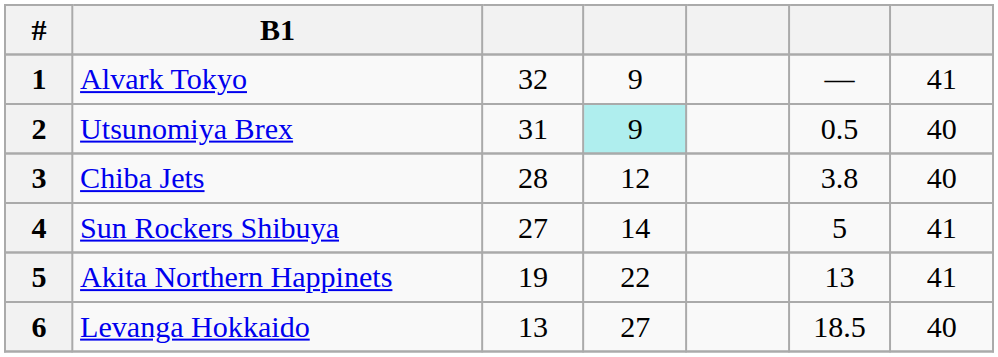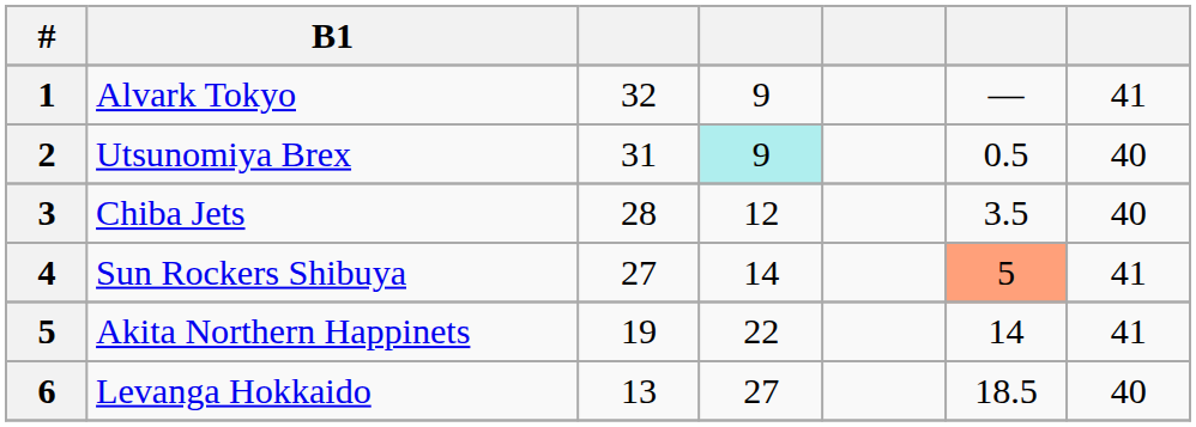Chiba Jets | column 6: 3.8 -> 3.5
Sun Rockers Shibuya | column 6: no background -> lightsalmon background
Akita Northern Happinets | column 6: 13 -> 14
